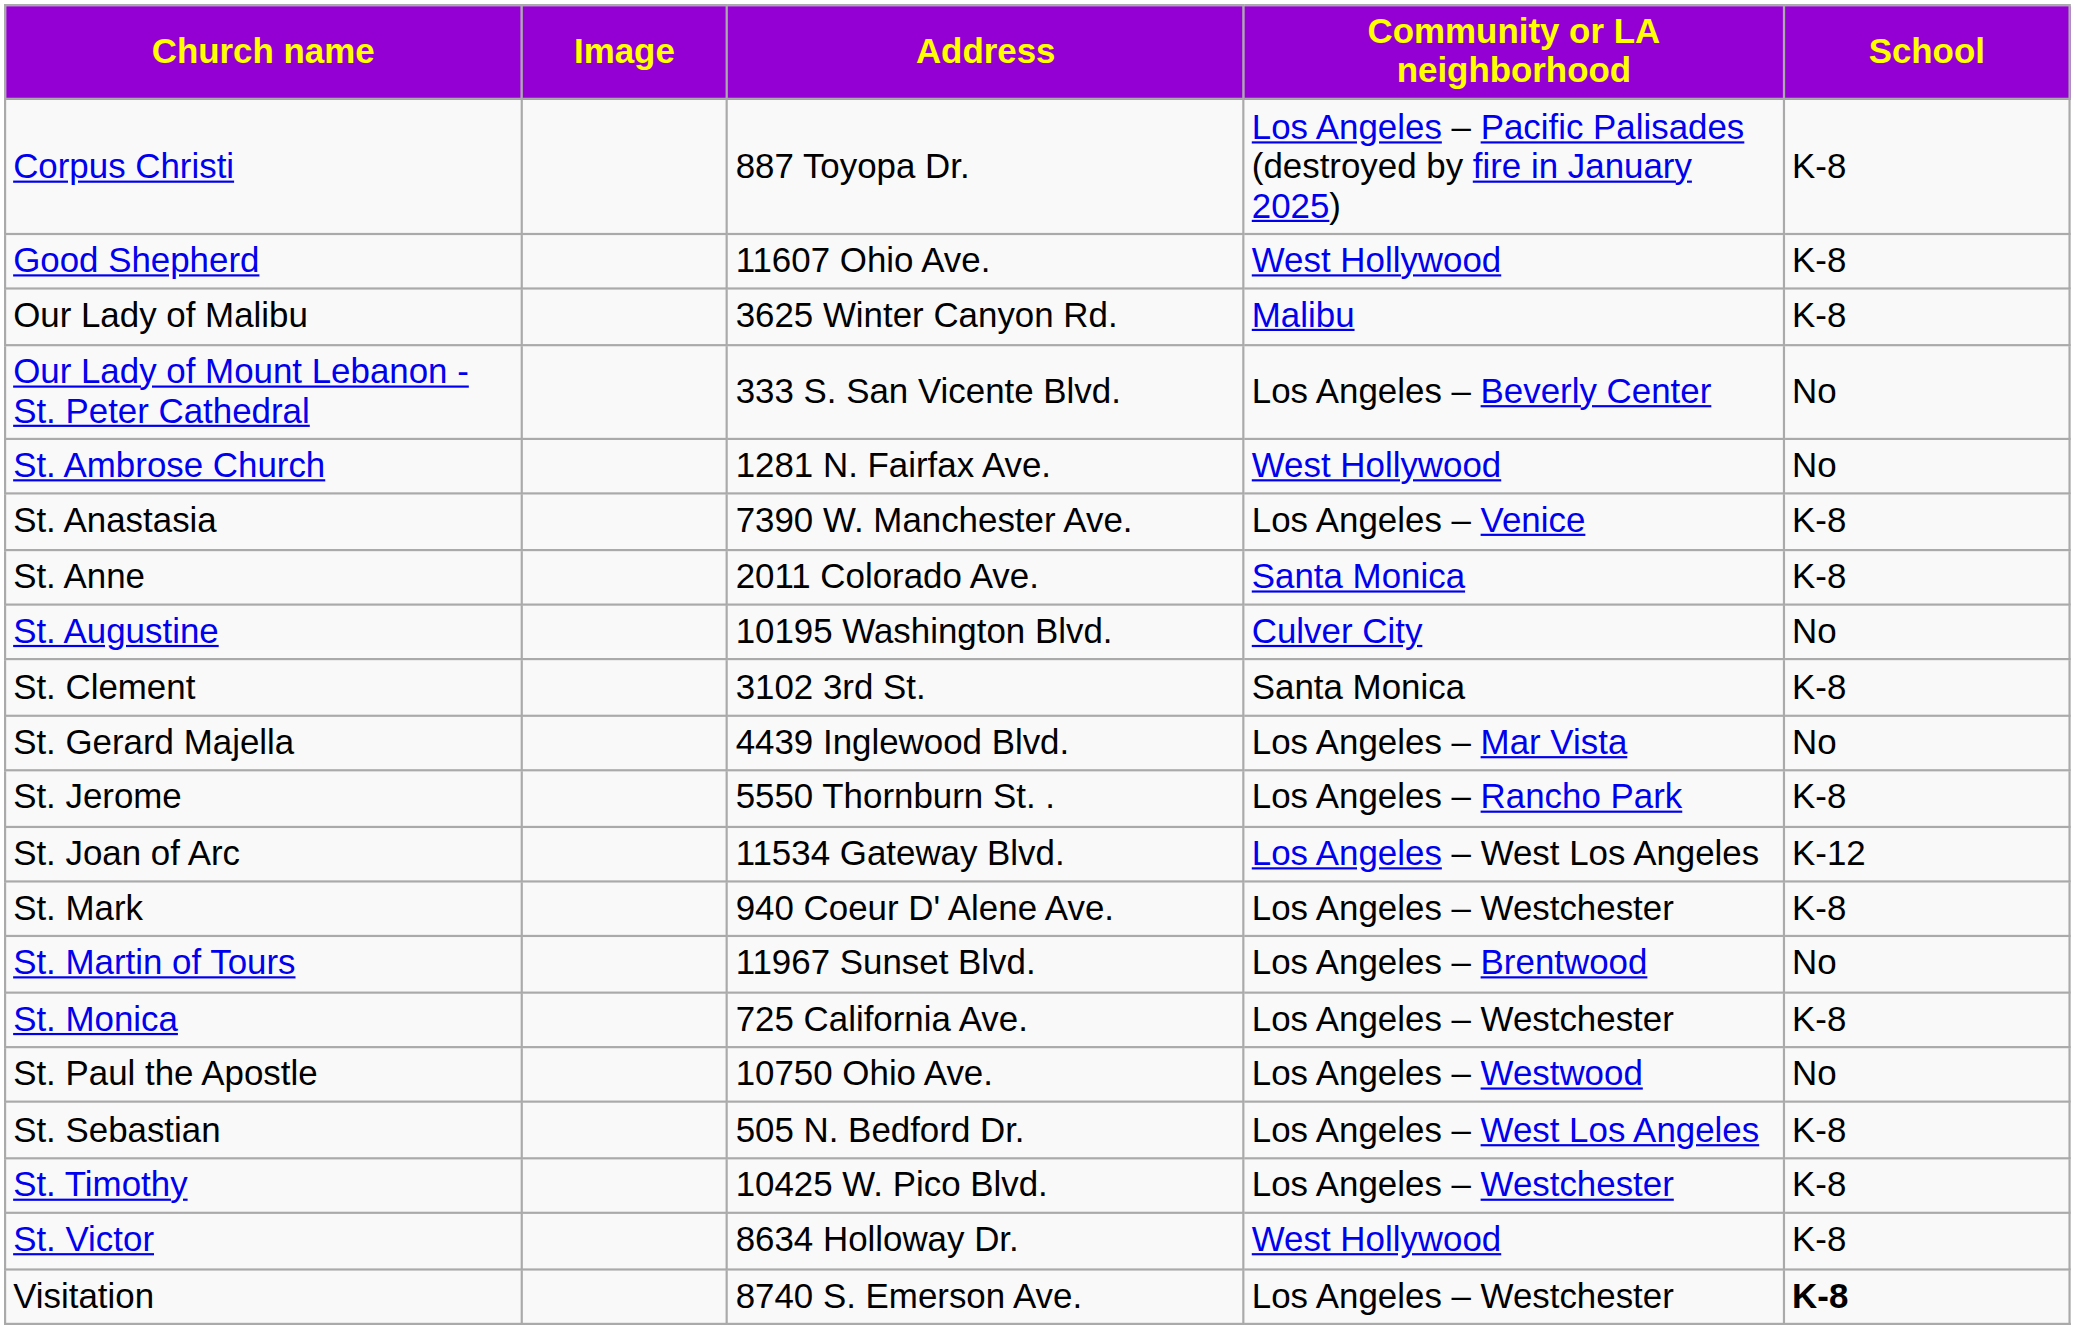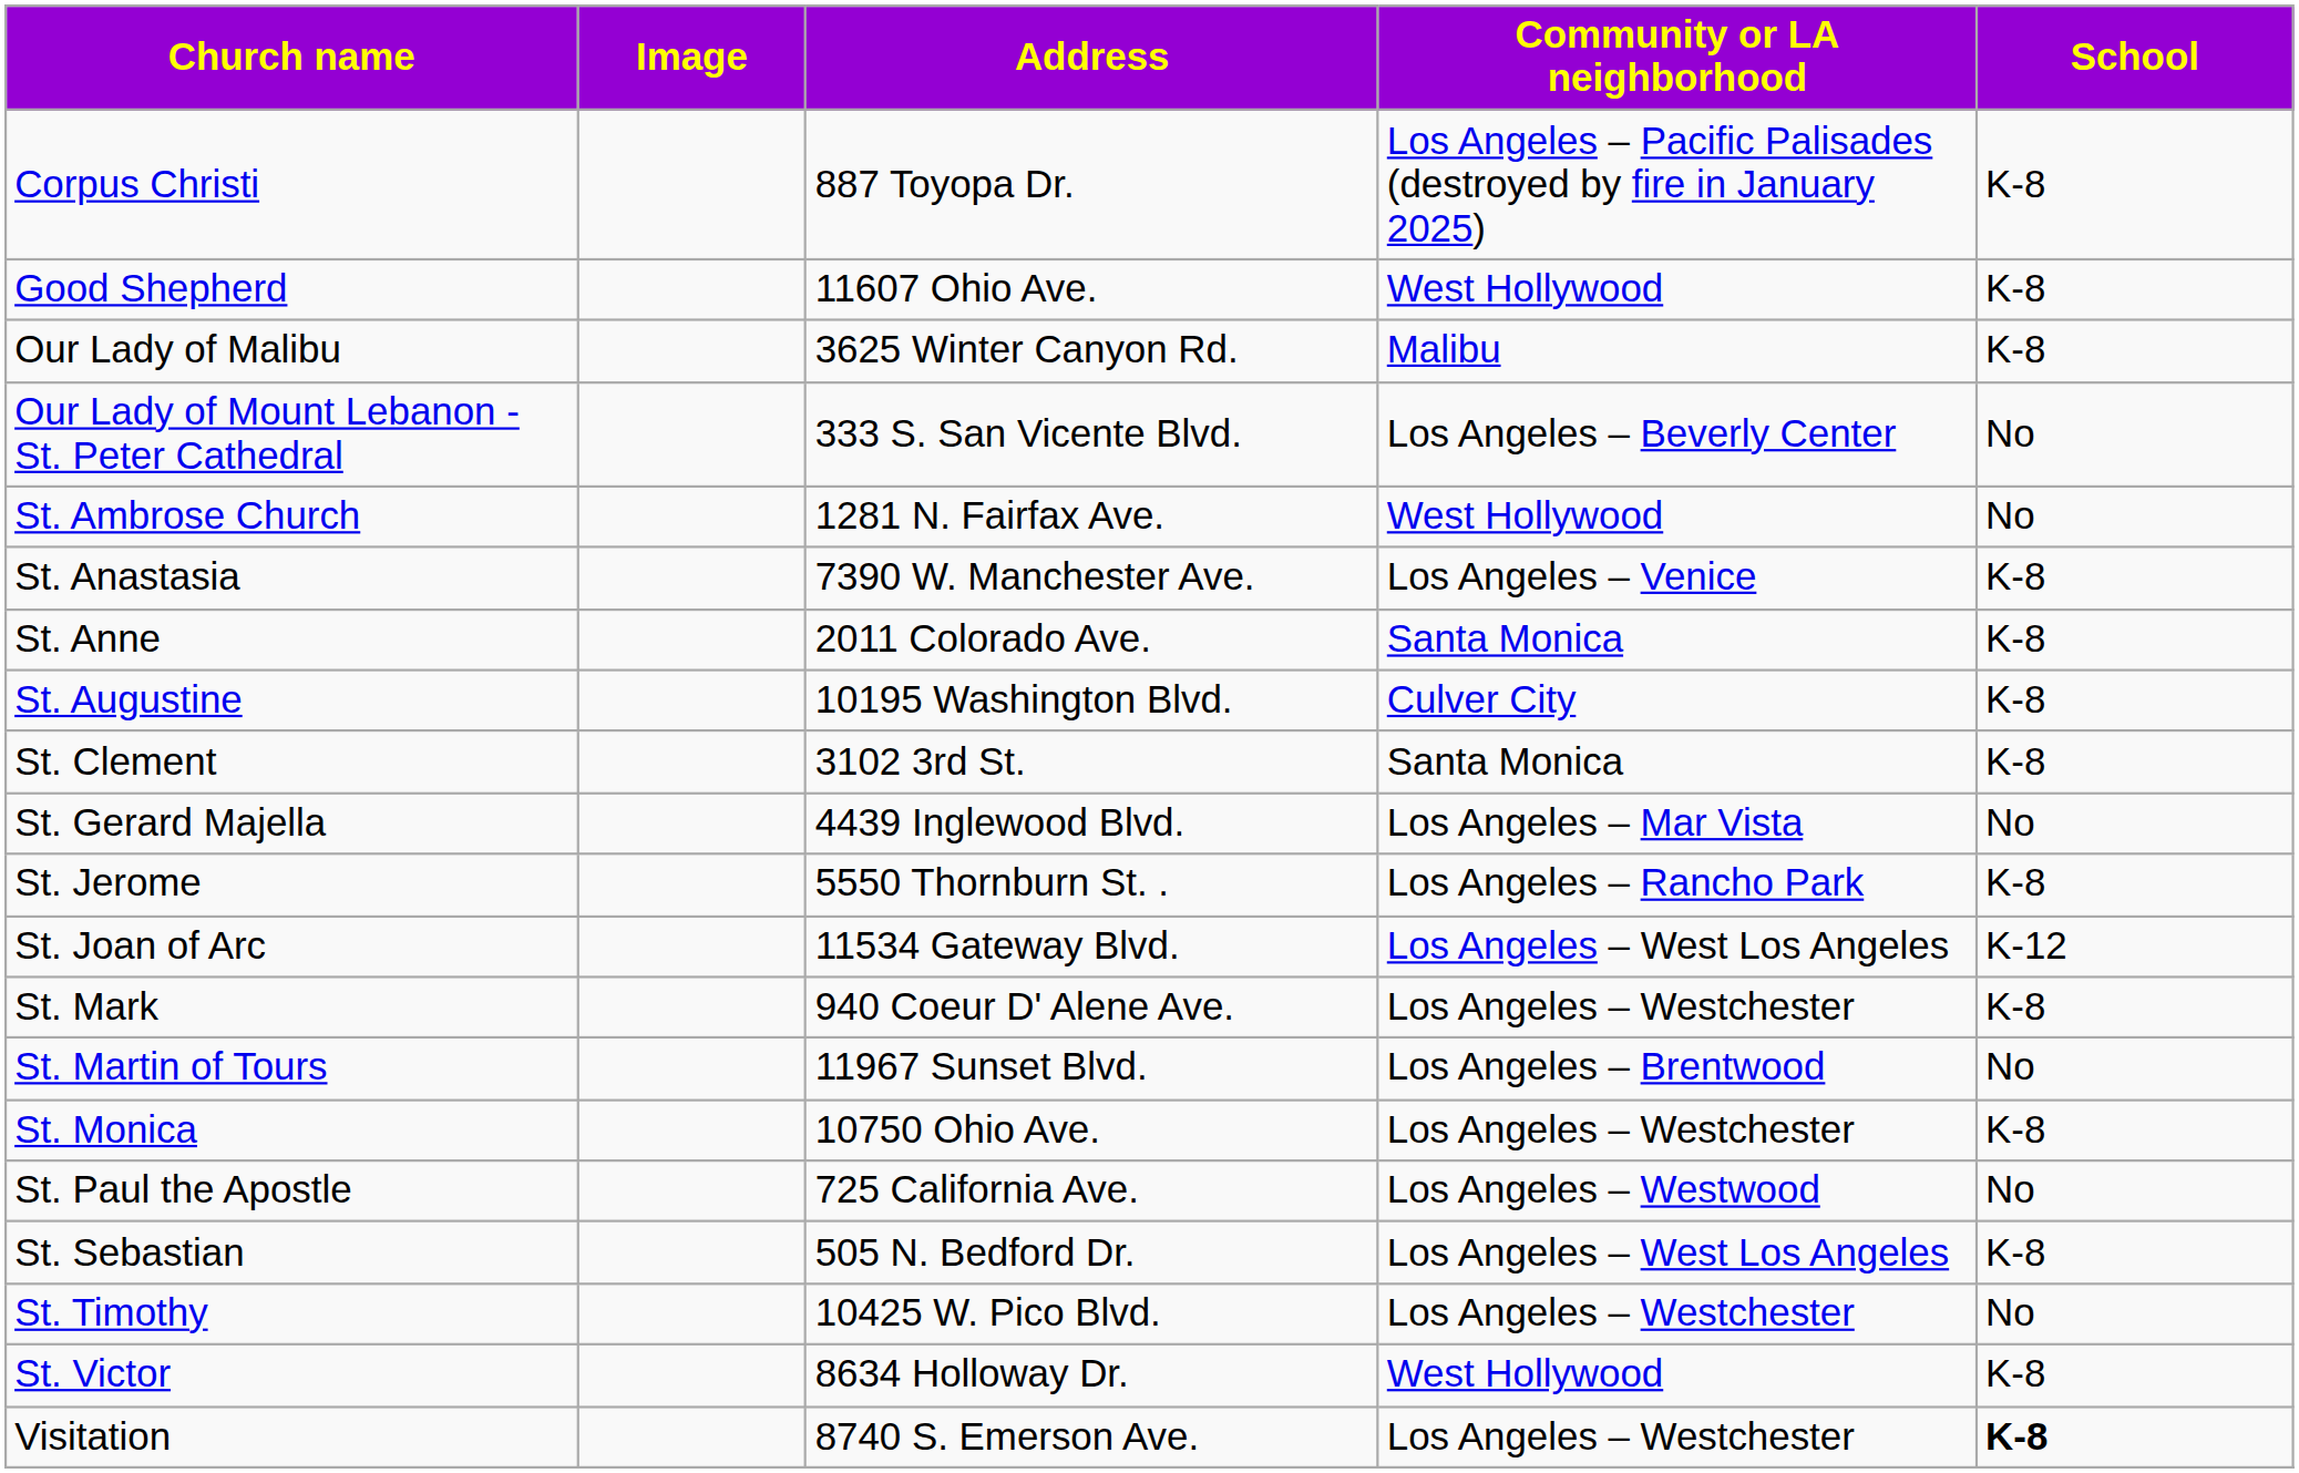St. Augustine | School: No -> K-8
St. Monica | Address: 725 California Ave. -> 10750 Ohio Ave.
St. Paul the Apostle | Address: 10750 Ohio Ave. -> 725 California Ave.
St. Timothy | School: K-8 -> No
